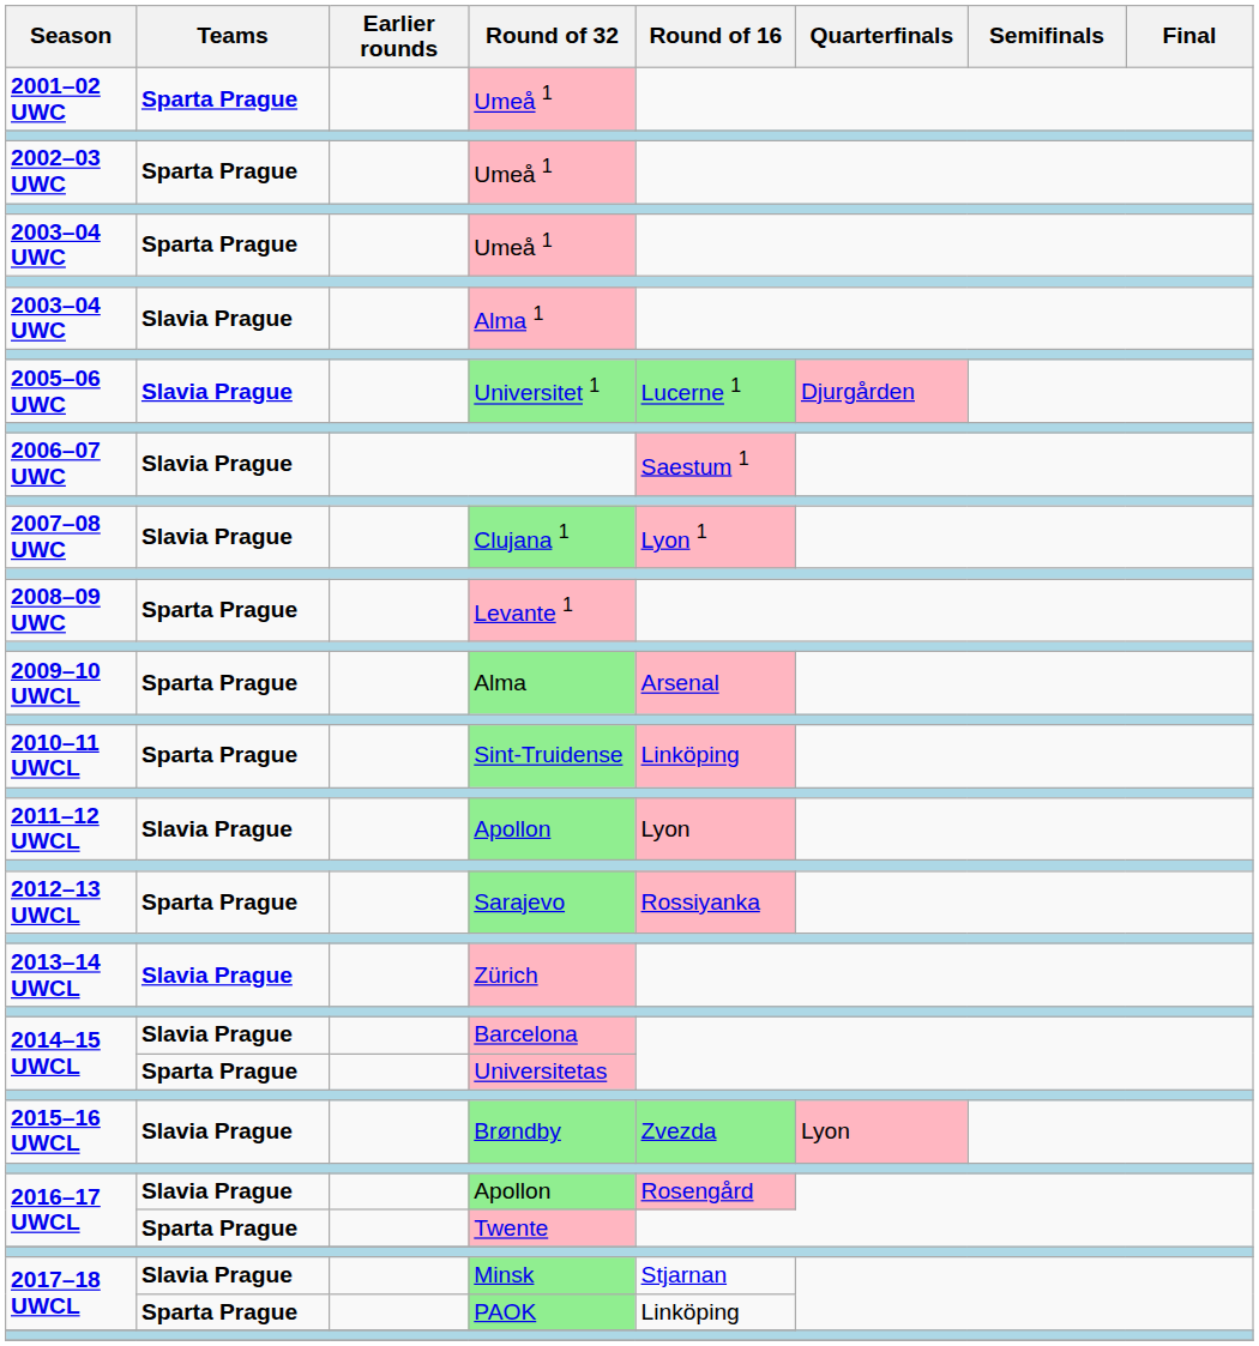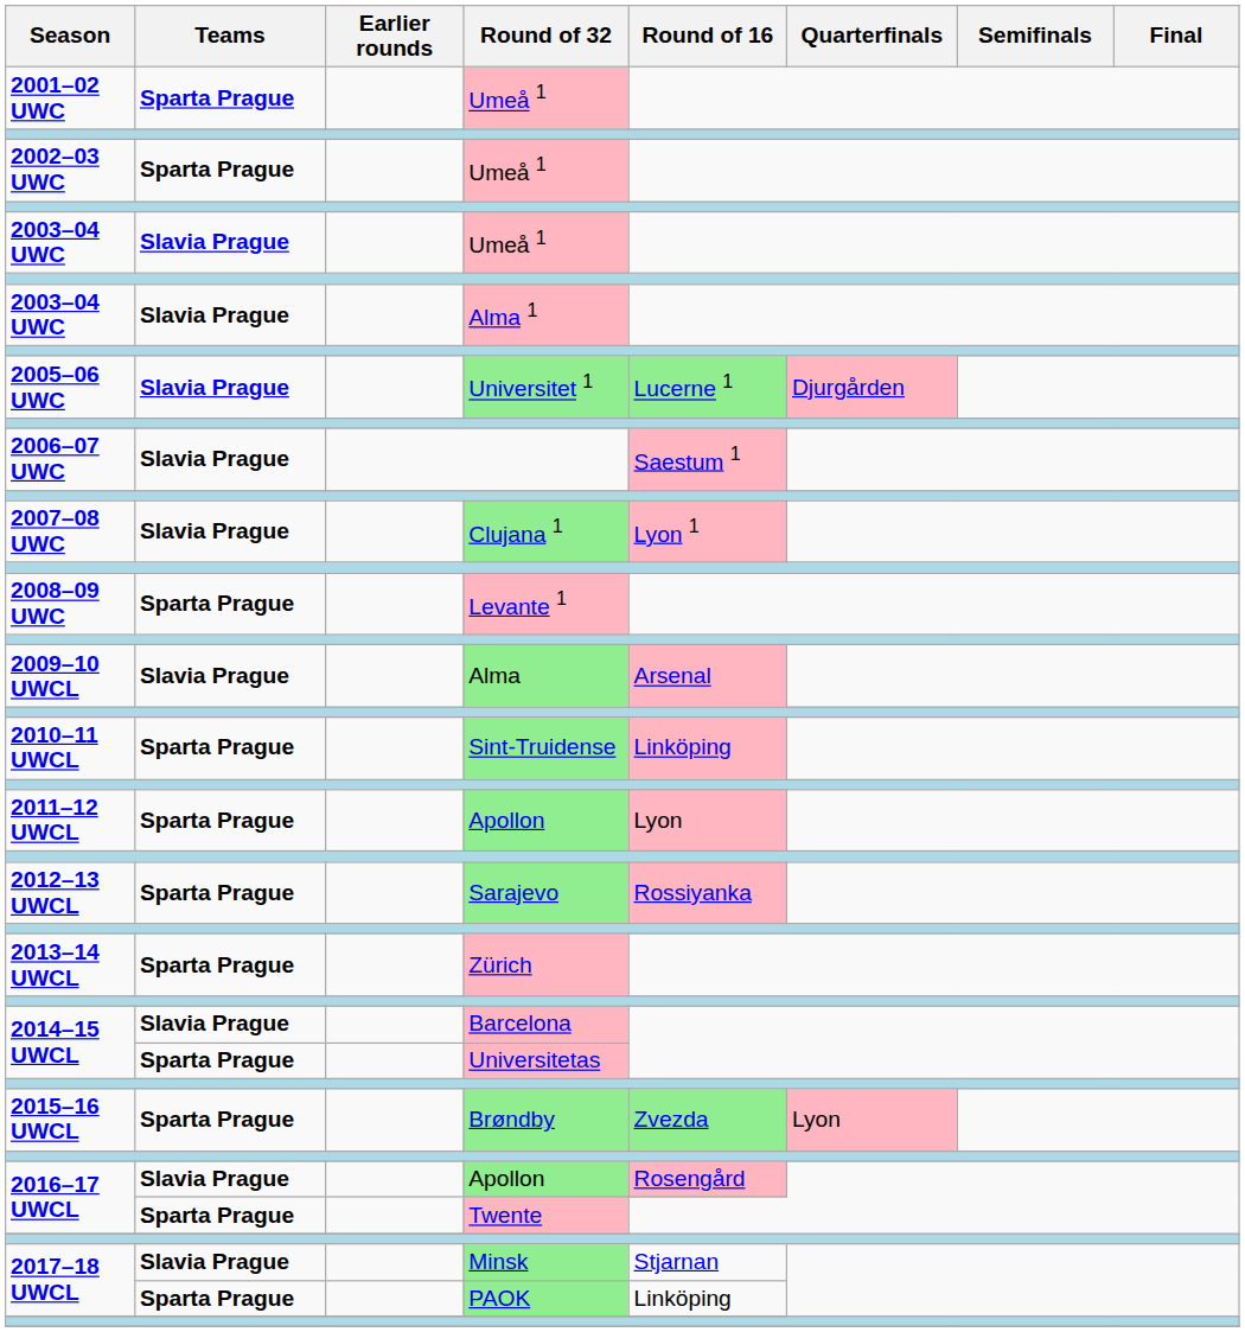2003–04 UWC / Umeå 1 | Teams: Sparta Prague -> Slavia Prague
2009–10 UWCL | Teams: Sparta Prague -> Slavia Prague
2011–12 UWCL | Teams: Slavia Prague -> Sparta Prague
2013–14 UWCL | Teams: Slavia Prague -> Sparta Prague
2015–16 UWCL | Teams: Slavia Prague -> Sparta Prague
